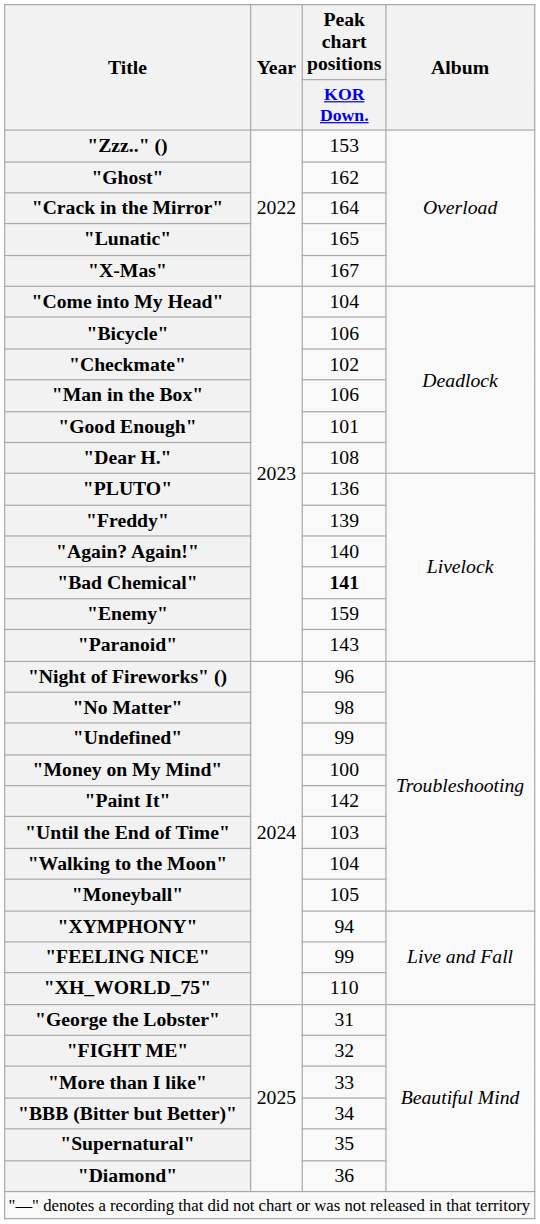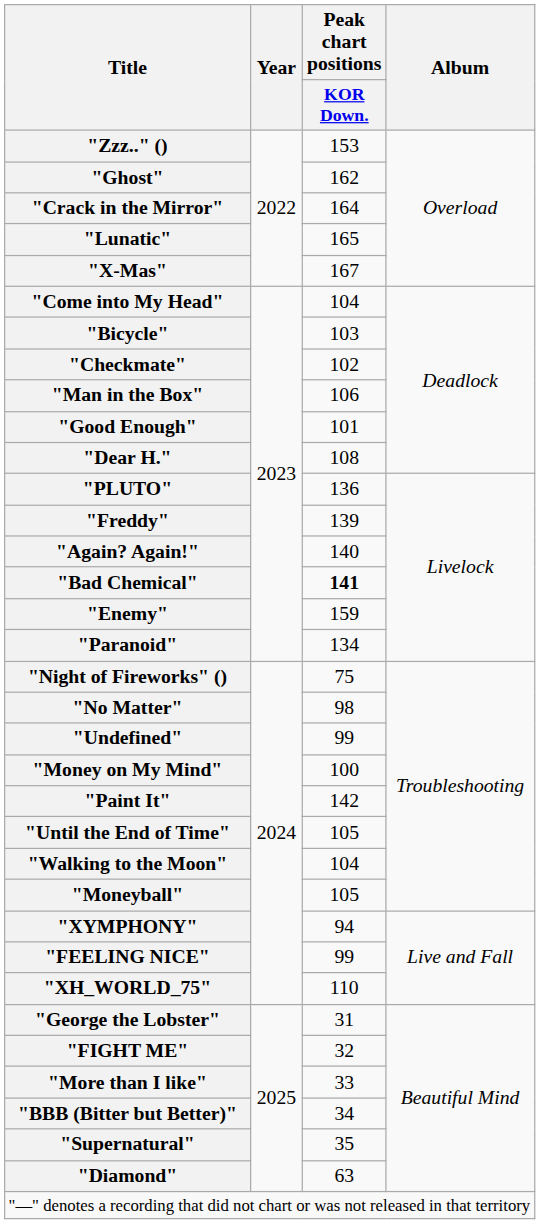"Bicycle" | Peak chart positions / KOR Down.: 106 -> 103
"Paranoid" | Peak chart positions / KOR Down.: 143 -> 134
"Night of Fireworks" () | Peak chart positions / KOR Down.: 96 -> 75
"Until the End of Time" | Peak chart positions / KOR Down.: 103 -> 105
"Diamond" | Peak chart positions / KOR Down.: 36 -> 63
